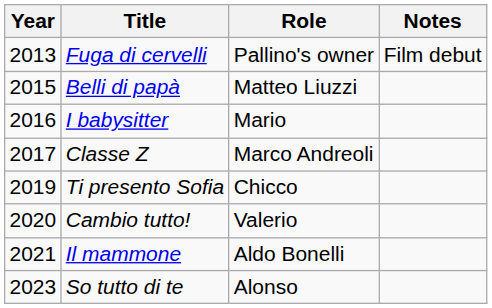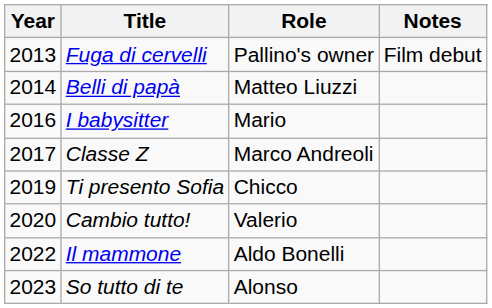Belli di papà | Year: 2015 -> 2014
Il mammone | Year: 2021 -> 2022
